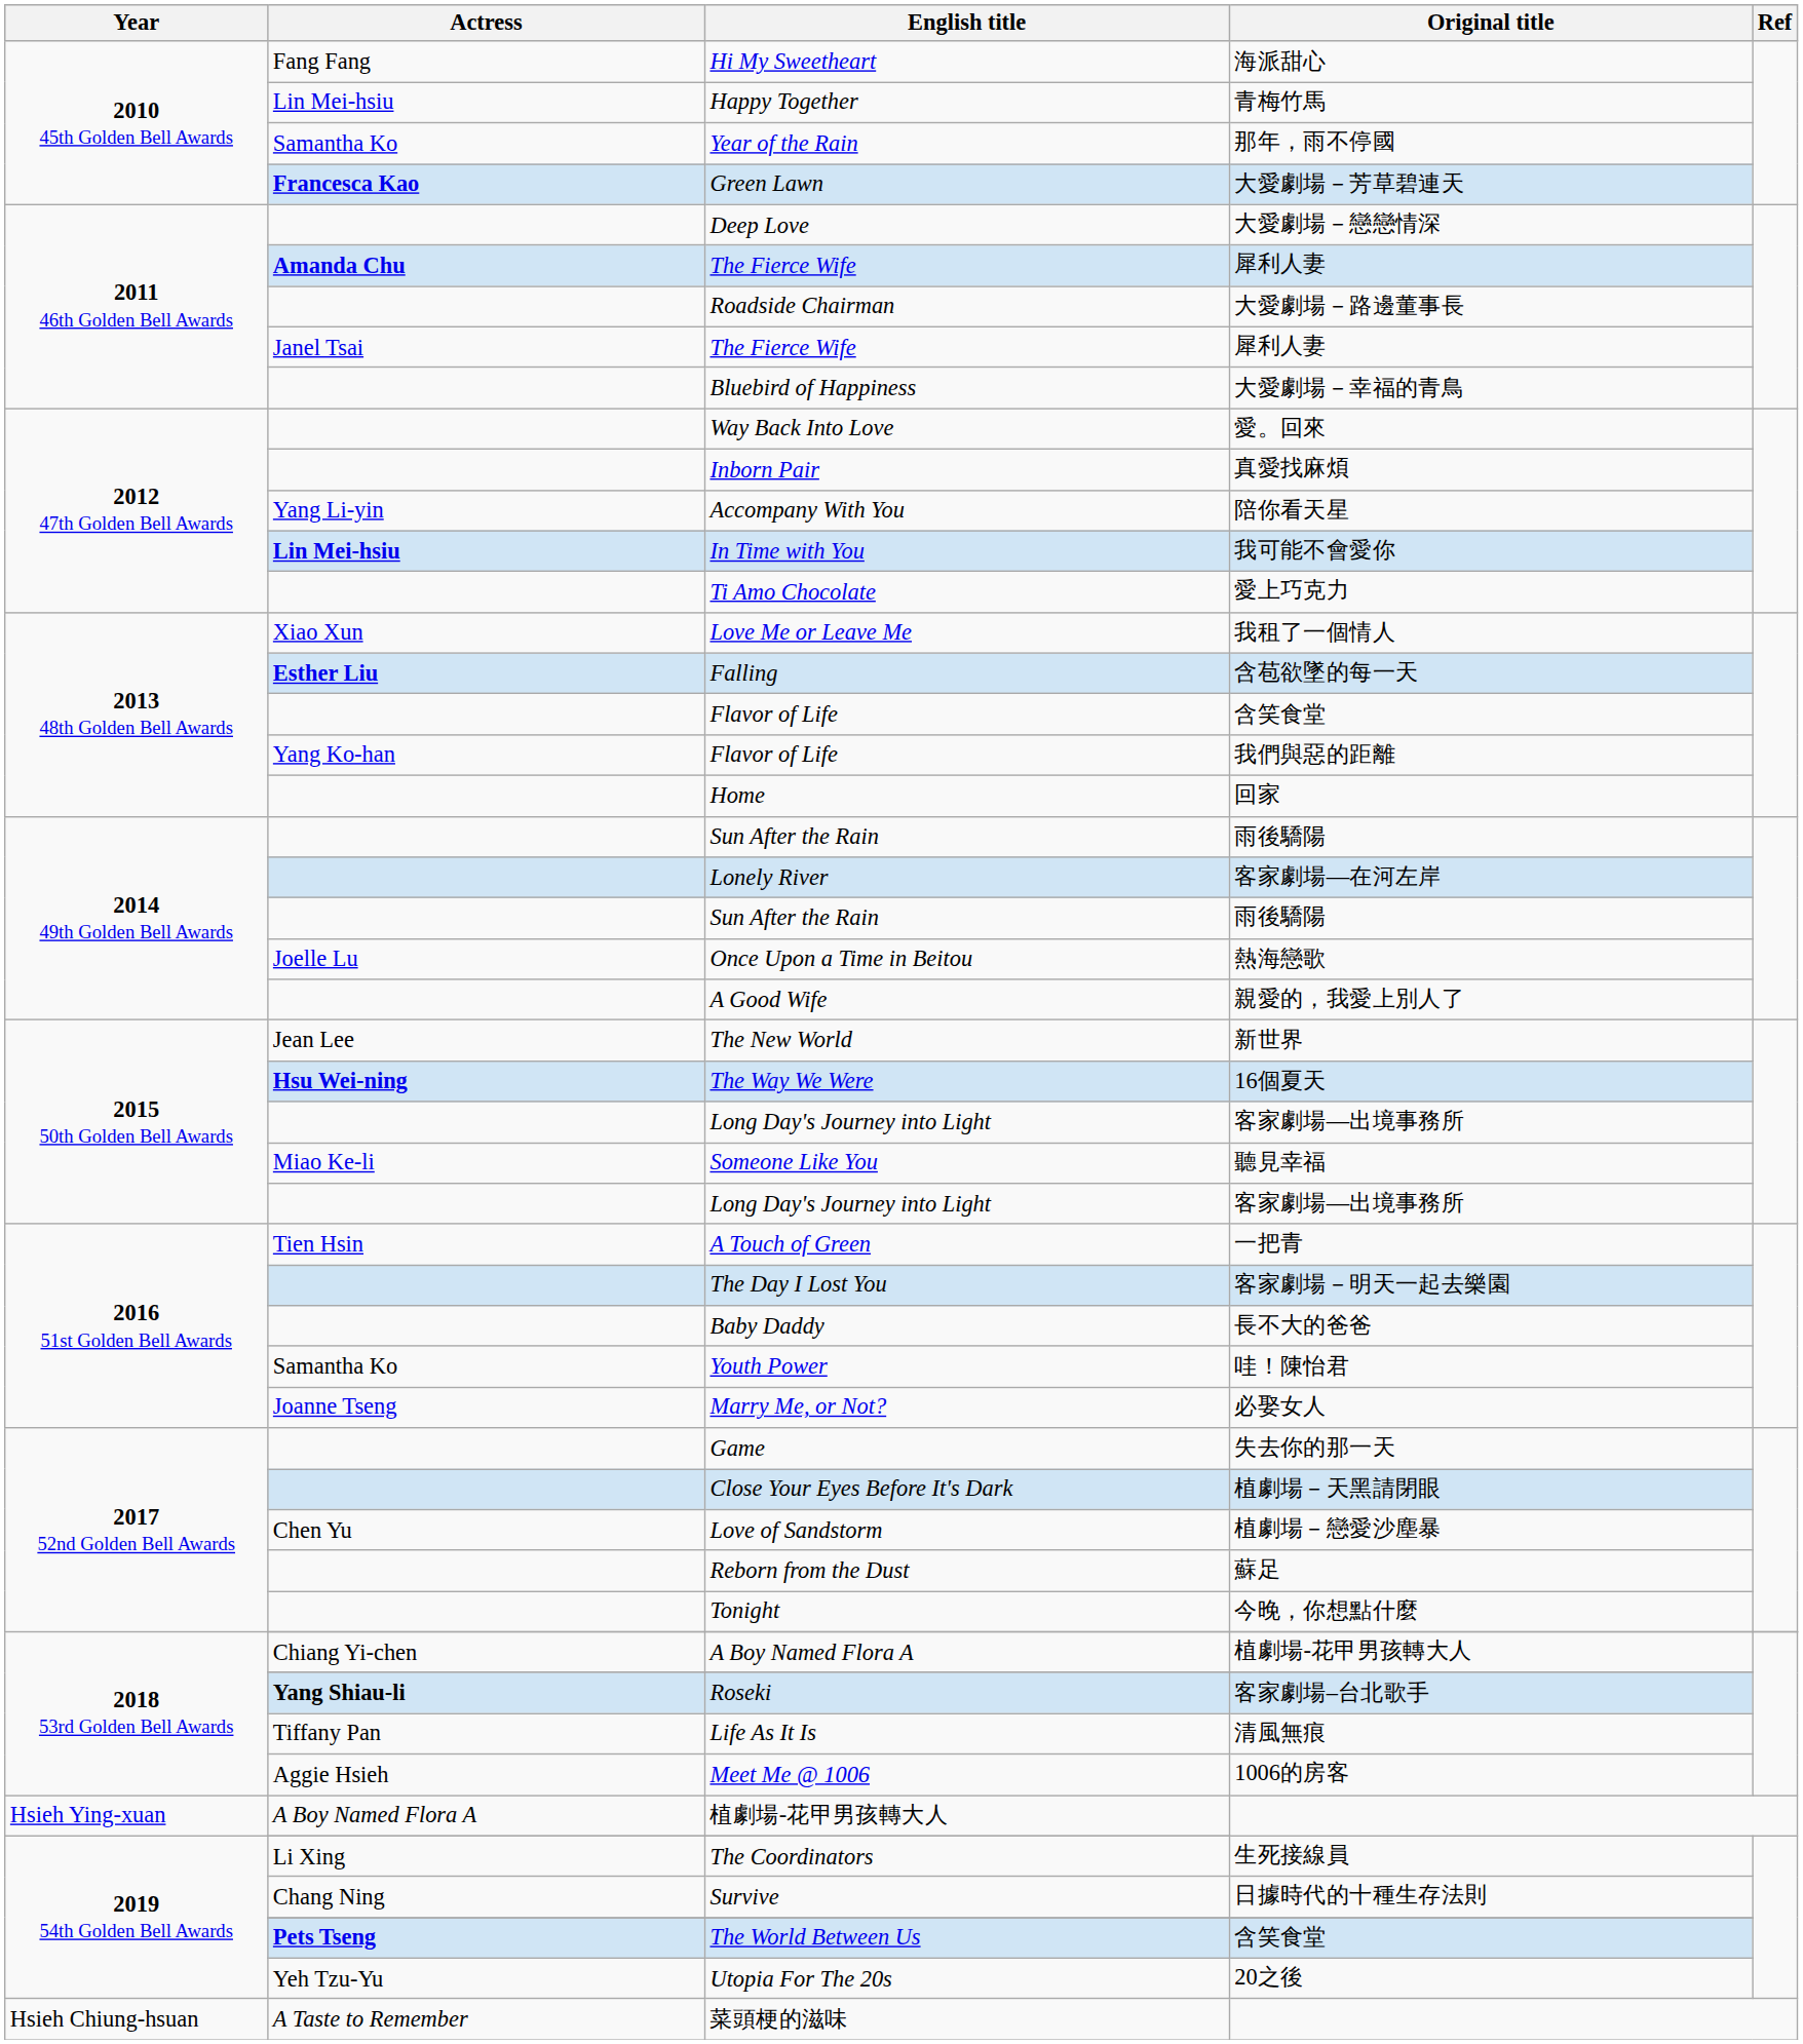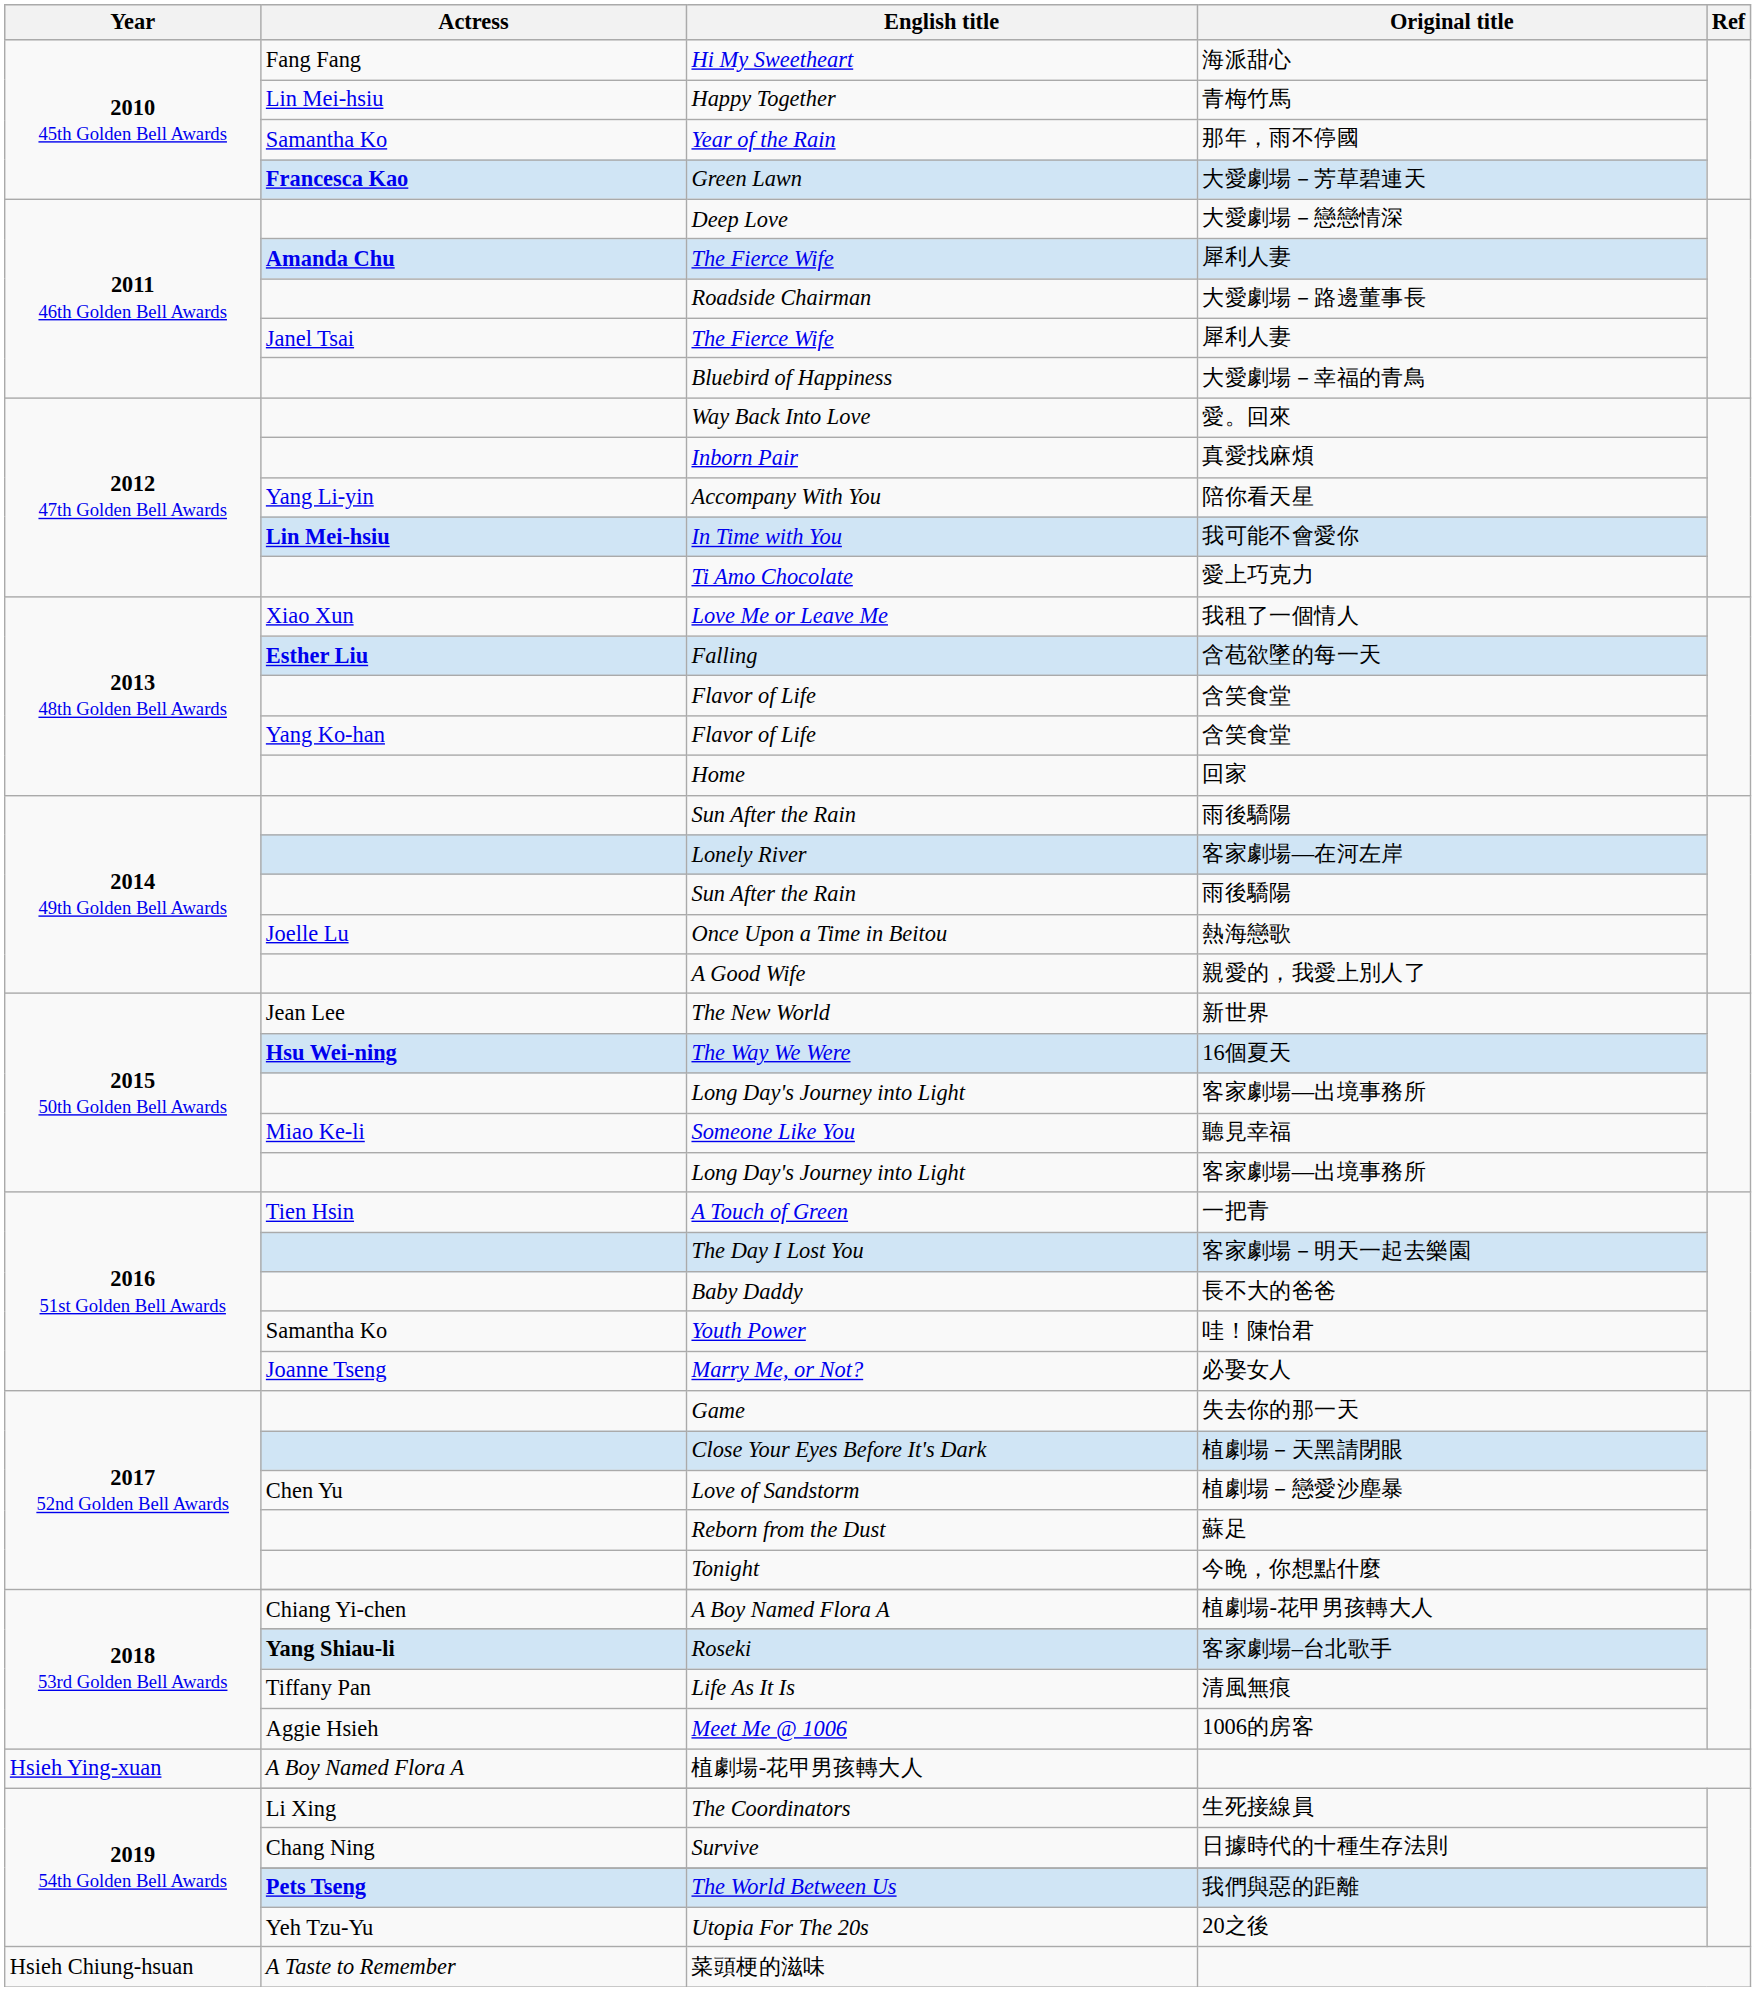Yang Ko-han / Flavor of Life | Original title: 我們與惡的距離 -> 含笑食堂
The World Between Us | Original title: 含笑食堂 -> 我們與惡的距離
